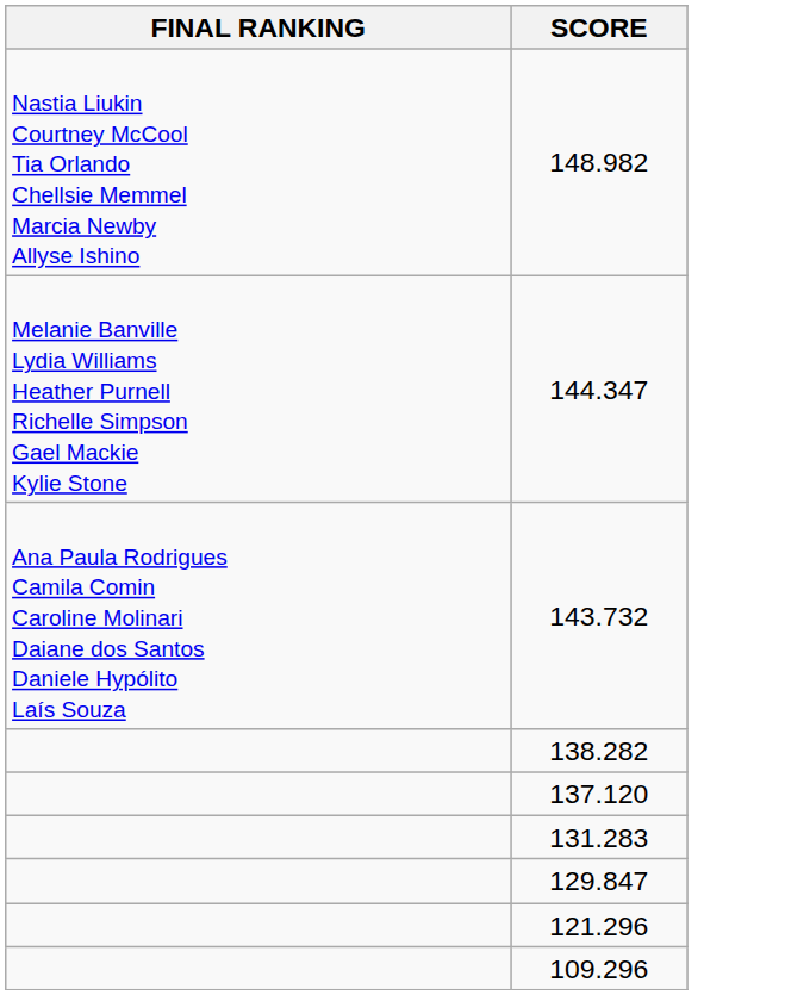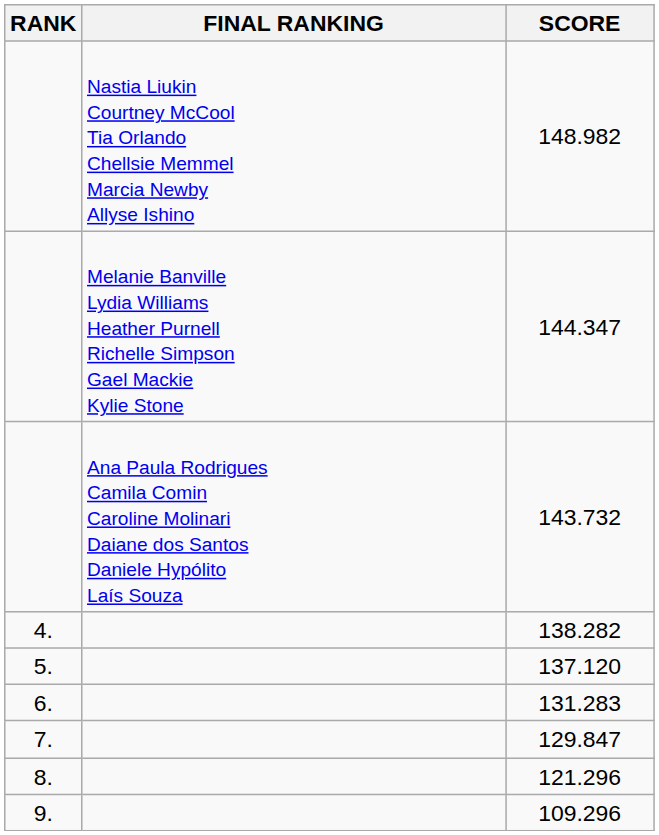+ column: RANK | 4. | 5. | 6. | 7. | 8. | 9.
